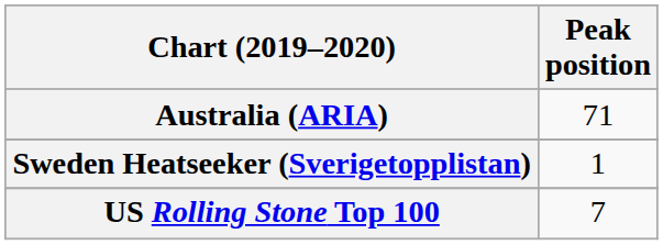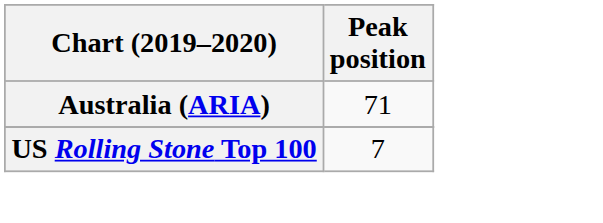- row: Sweden Heatseeker (Sverigetopplistan) | 1
